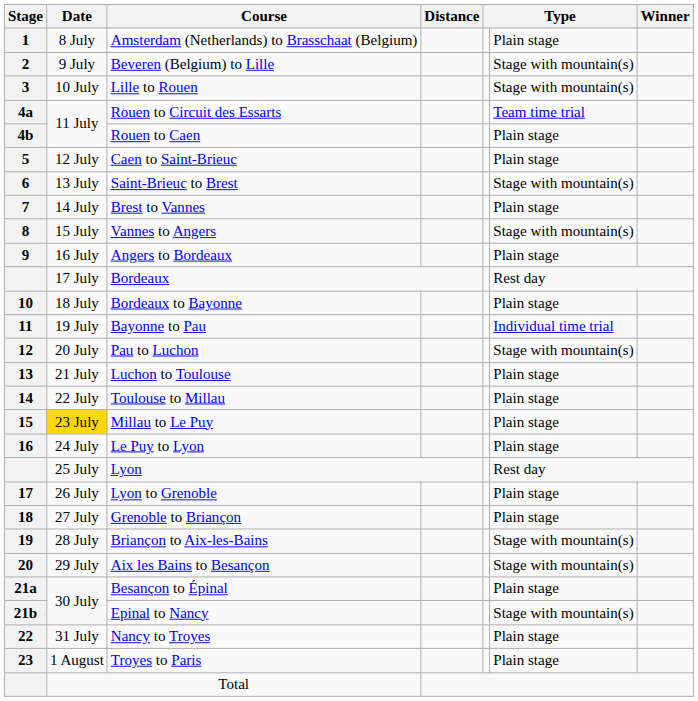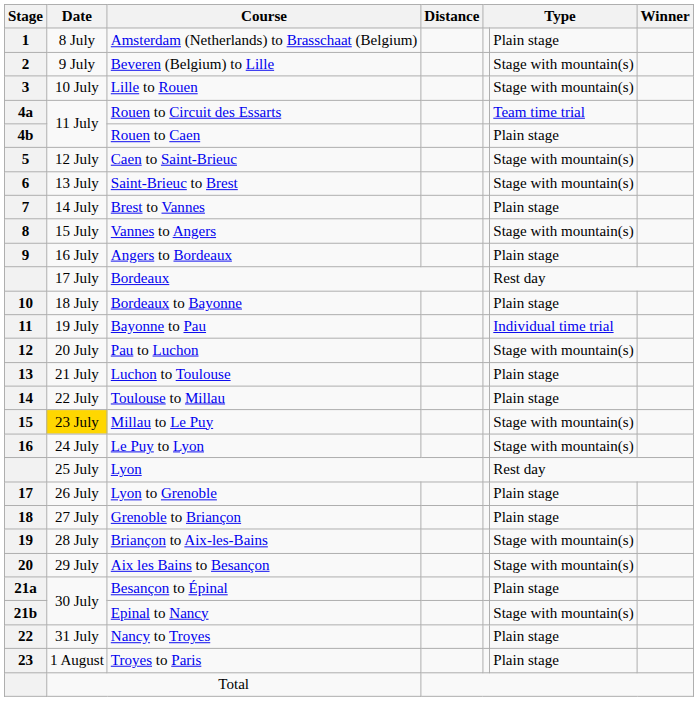Caen to Saint-Brieuc | column 6: Plain stage -> Stage with mountain(s)
Millau to Le Puy | column 6: Plain stage -> Stage with mountain(s)
Le Puy to Lyon | column 6: Plain stage -> Stage with mountain(s)
